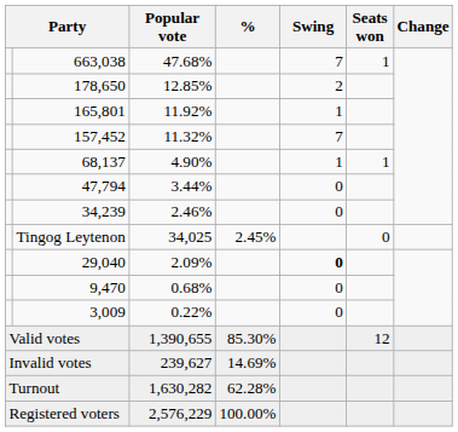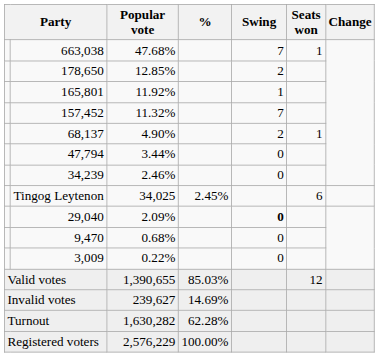68,137 | Swing: 1 -> 2
Tingog Leytenon | Seats won: 0 -> 6
Valid votes | %: 85.30% -> 85.03%
